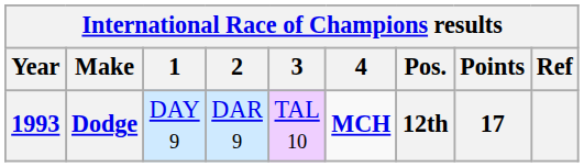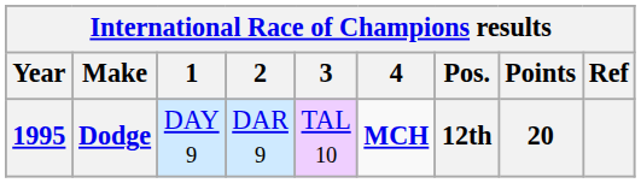Dodge | Year: 1993 -> 1995
Dodge | Points: 17 -> 20
